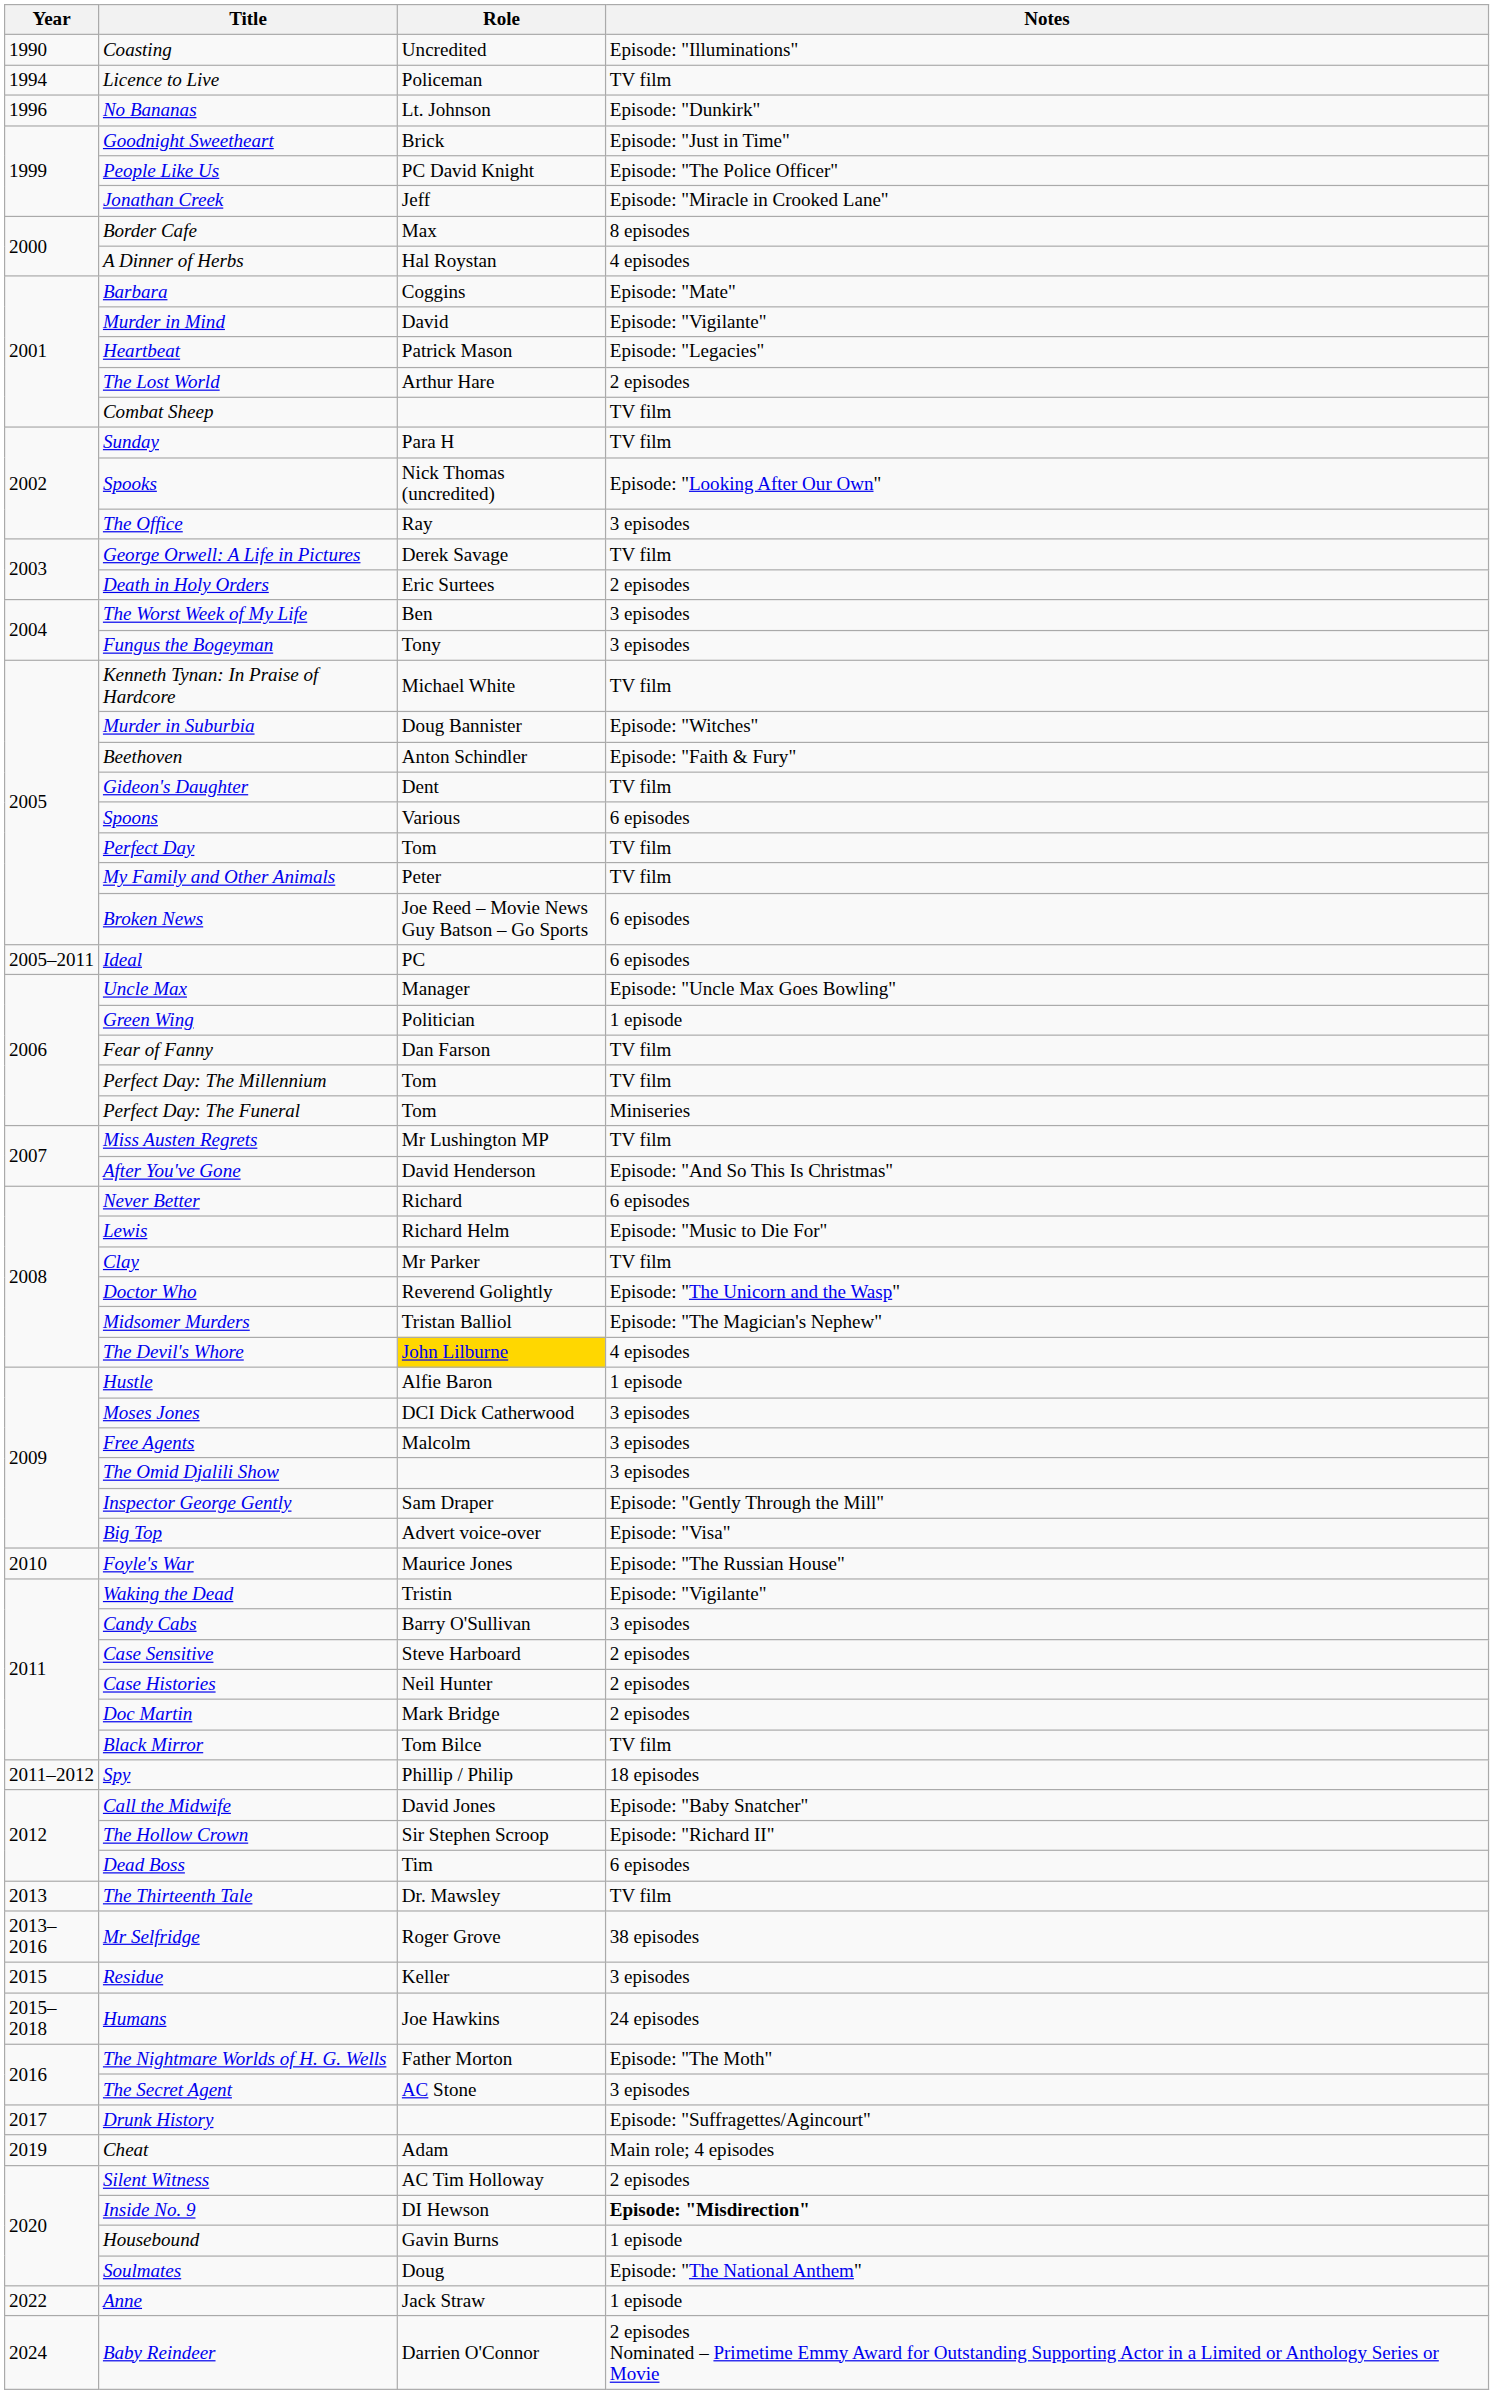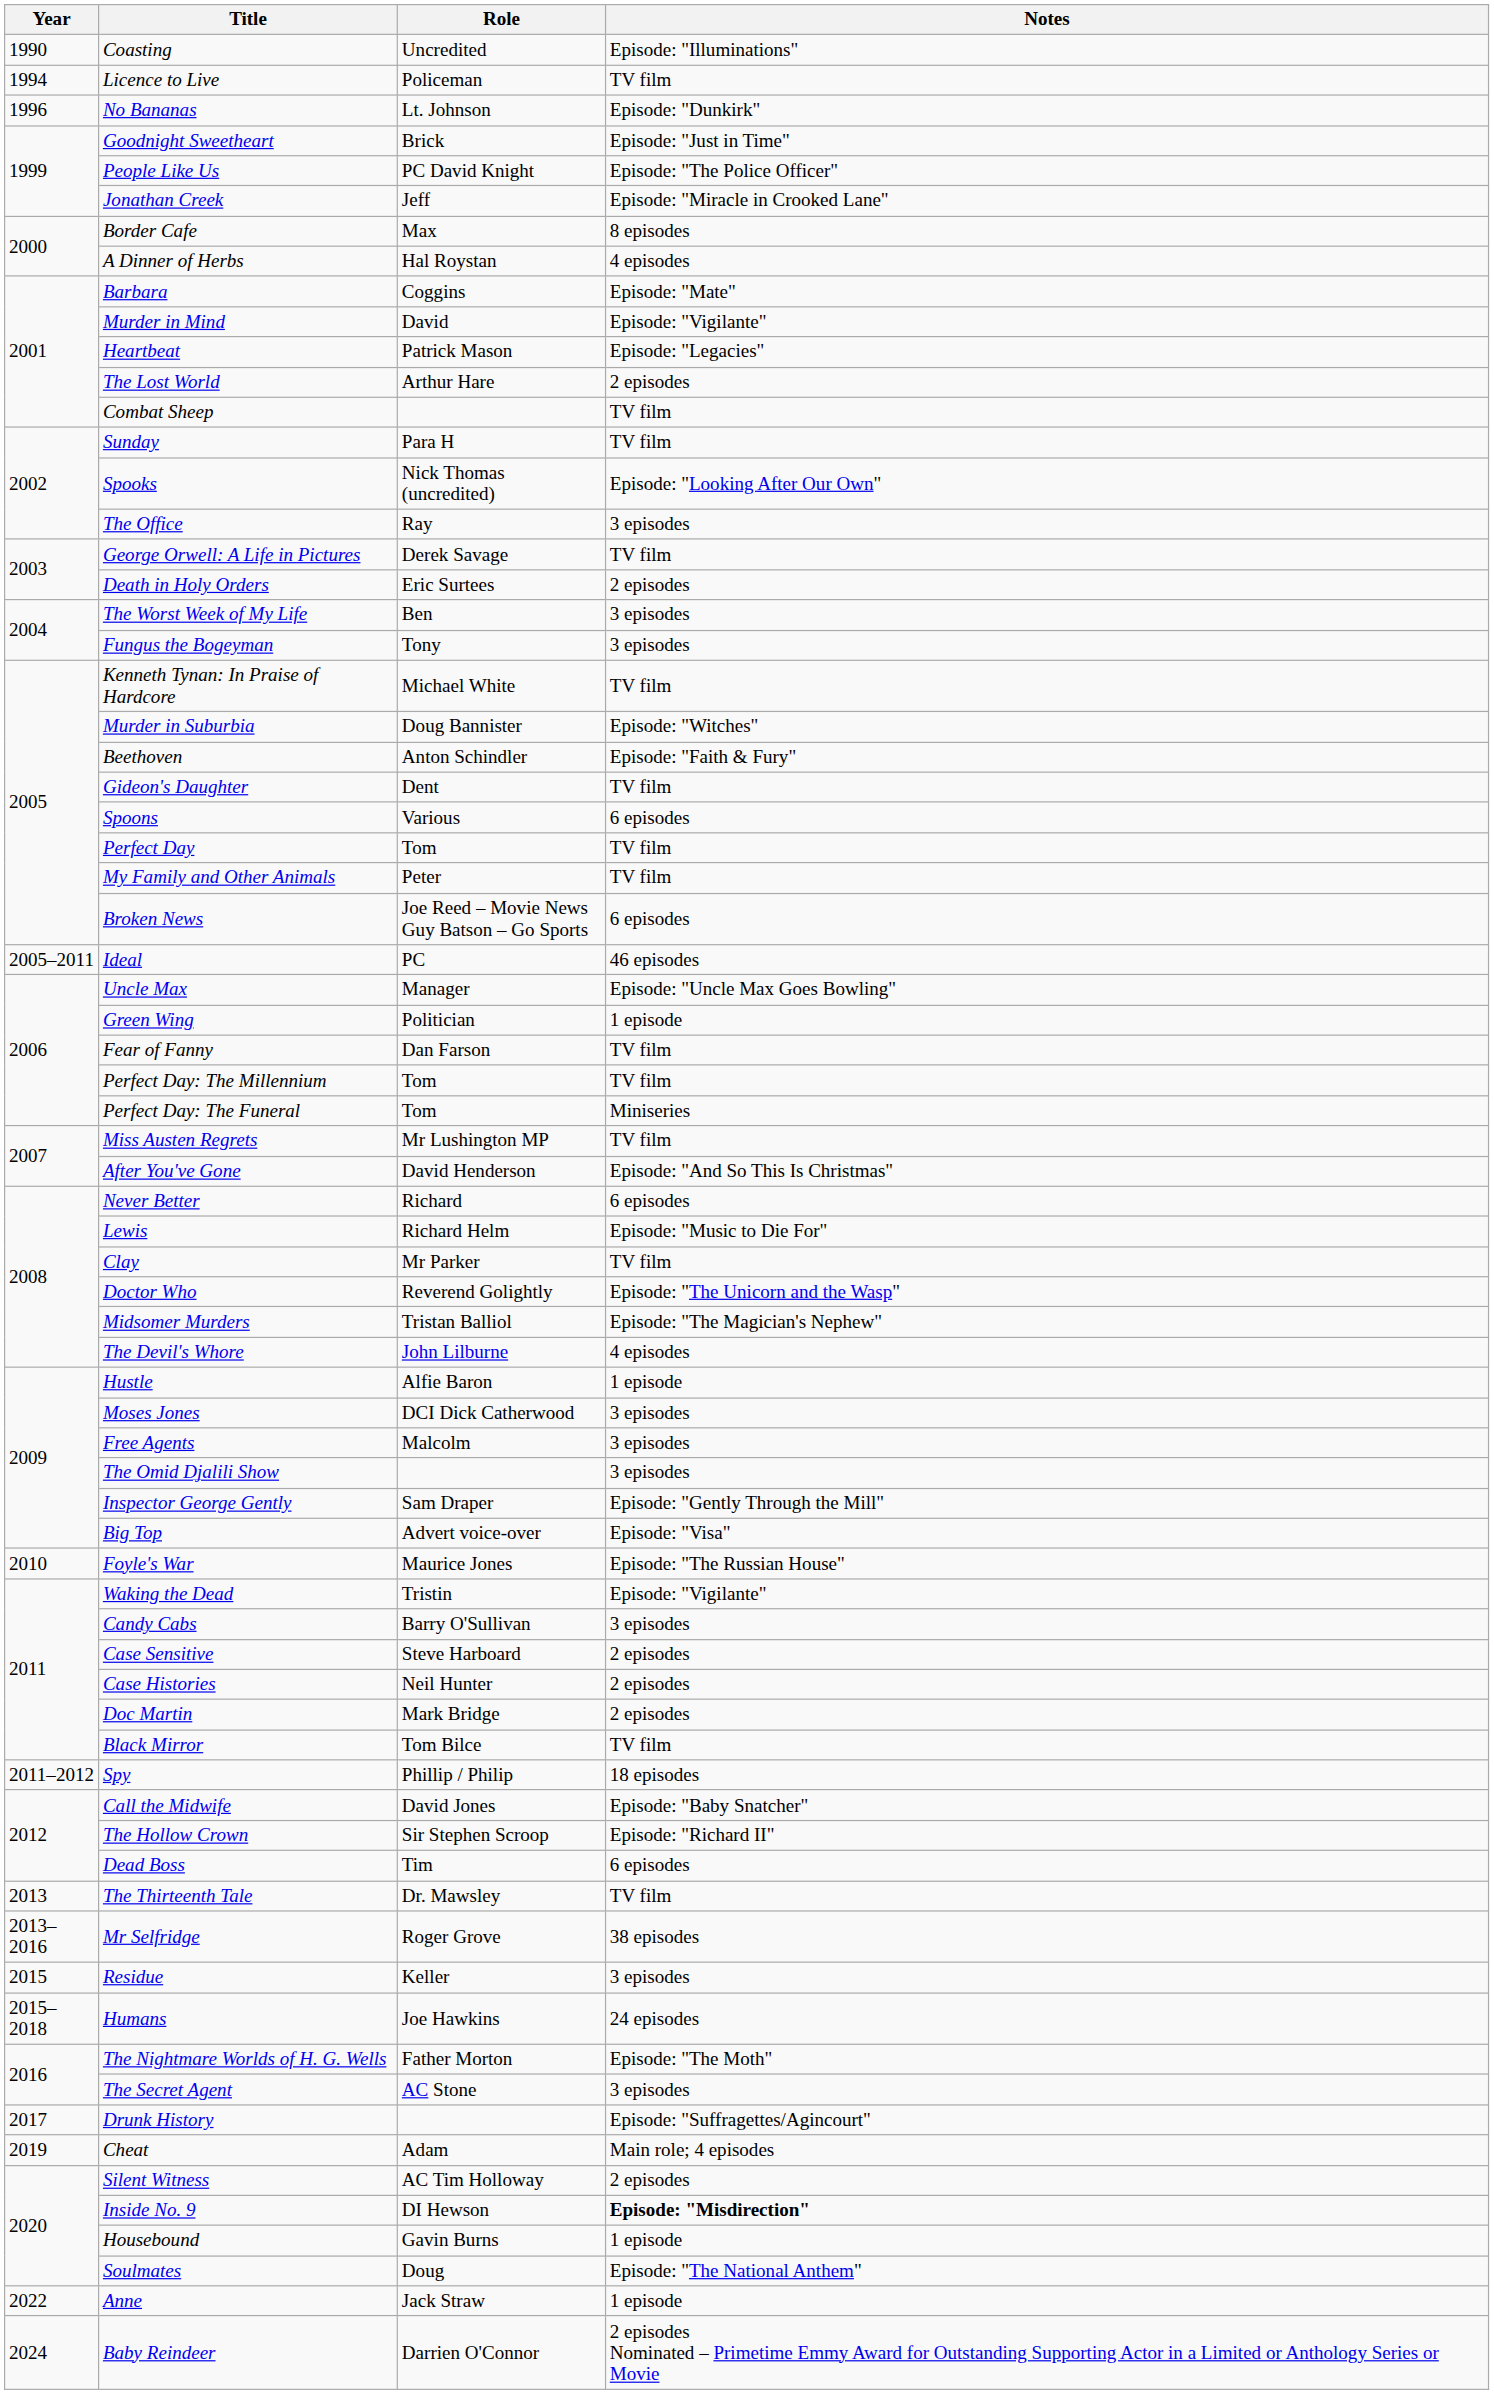Ideal | Notes: 6 episodes -> 46 episodes
The Devil's Whore | Role: gold background -> no background
